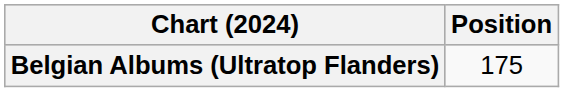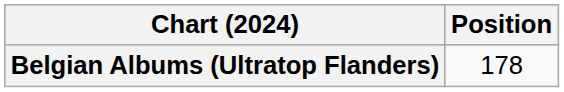Belgian Albums (Ultratop Flanders) | Position: 175 -> 178
